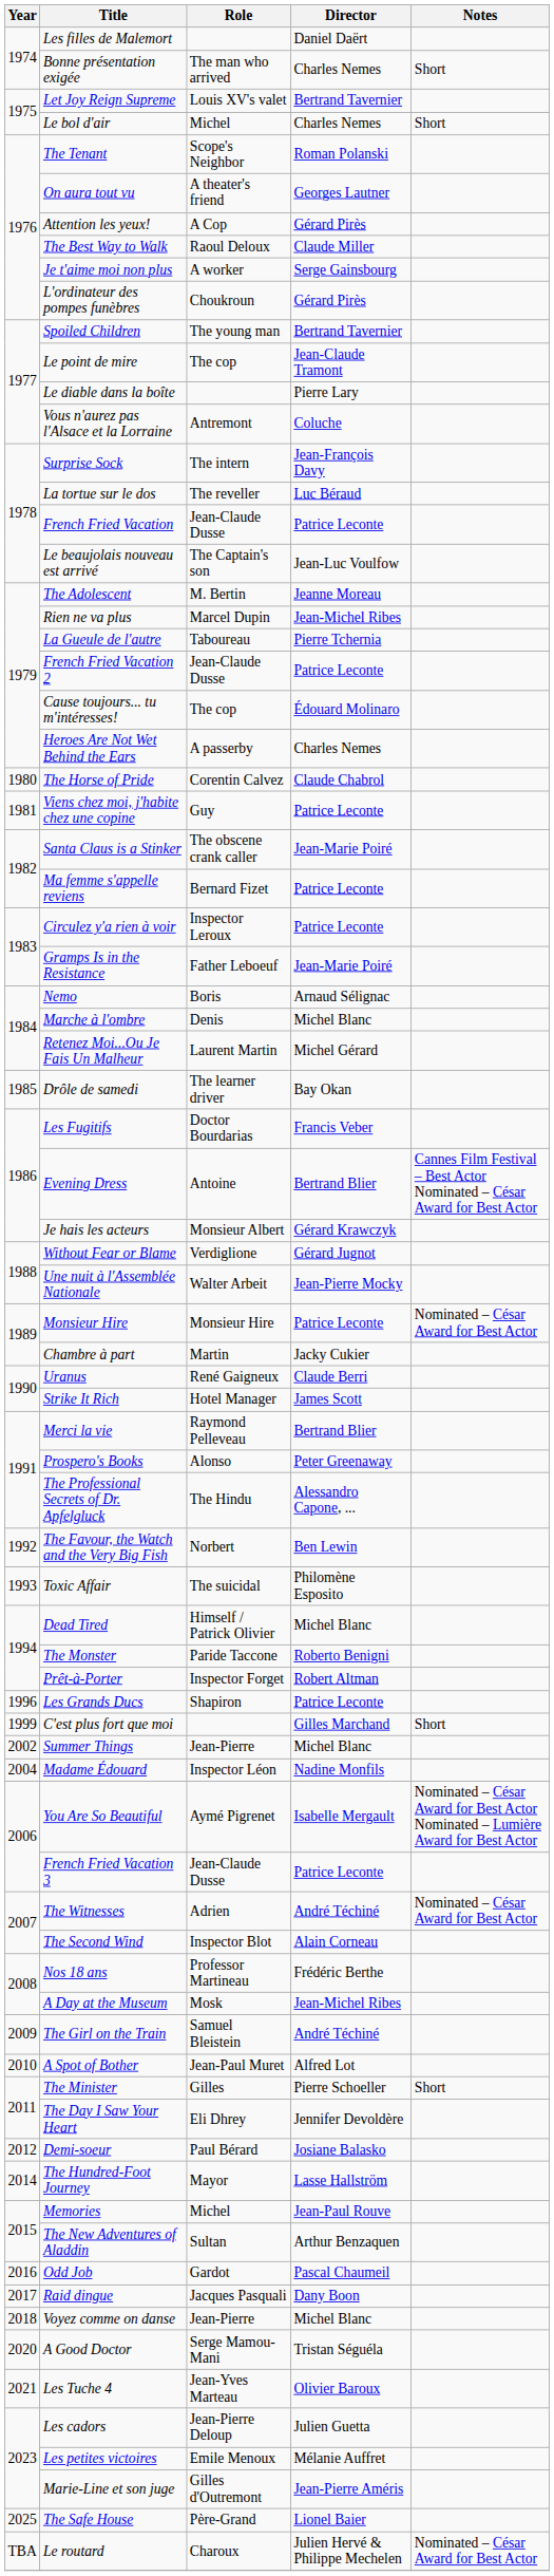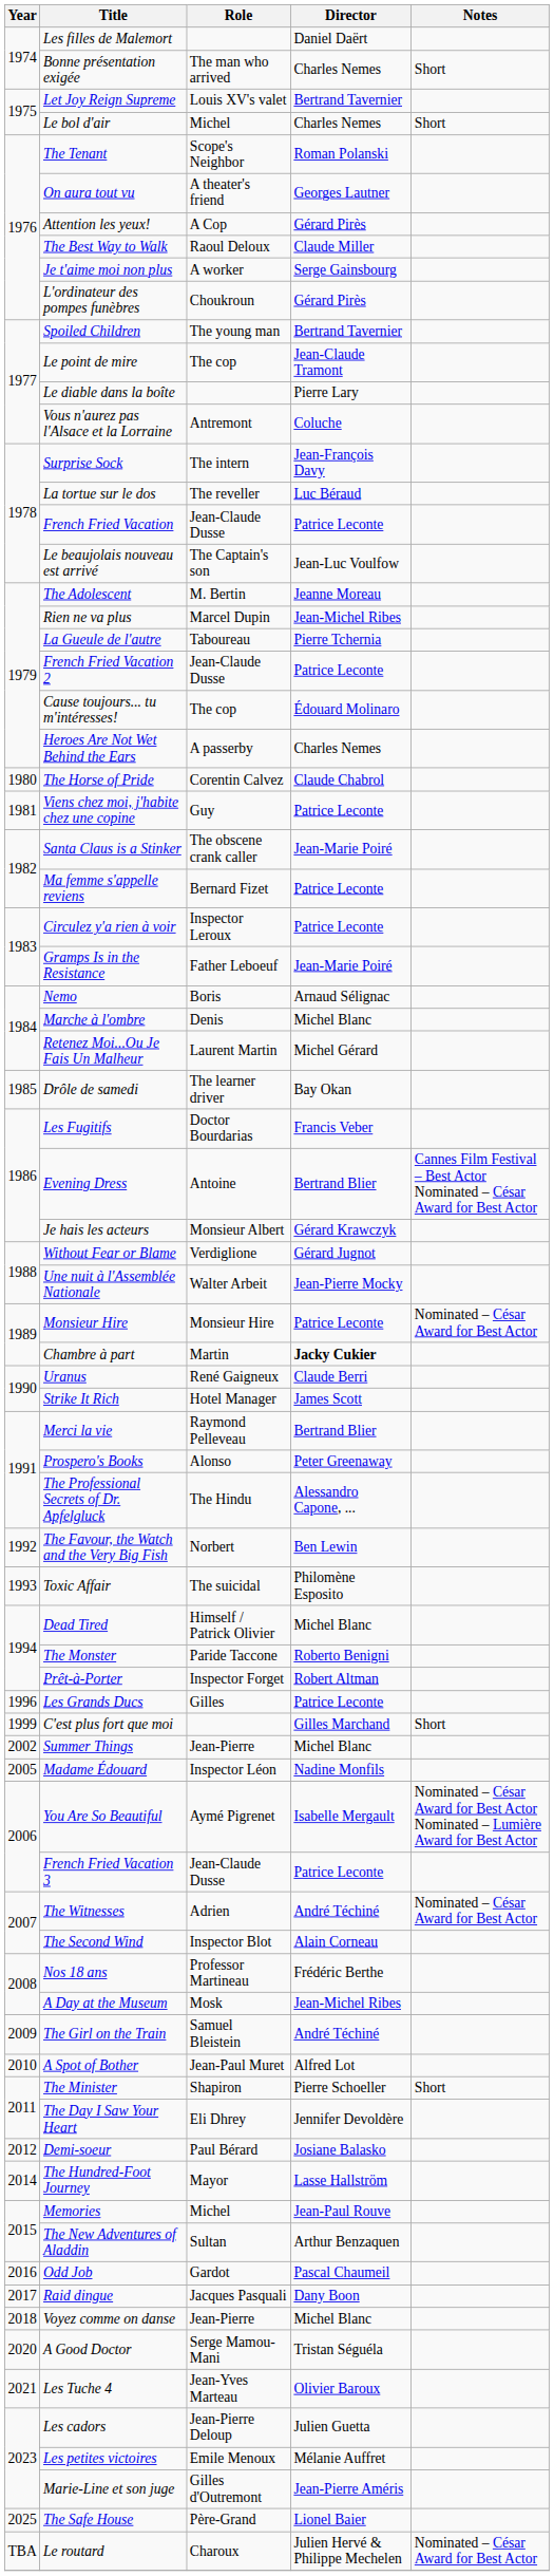Chambre à part | Director: normal -> bold
Les Grands Ducs | Role: Shapiron -> Gilles
Madame Édouard | Year: 2004 -> 2005
The Minister | Role: Gilles -> Shapiron
